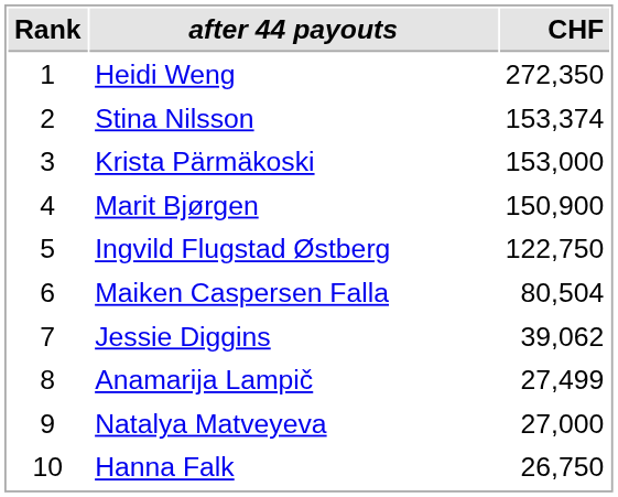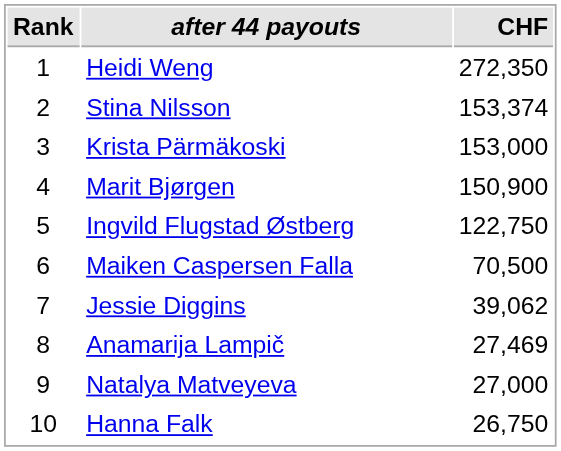Maiken Caspersen Falla | CHF: 80,504 -> 70,500
Anamarija Lampič | CHF: 27,499 -> 27,469
